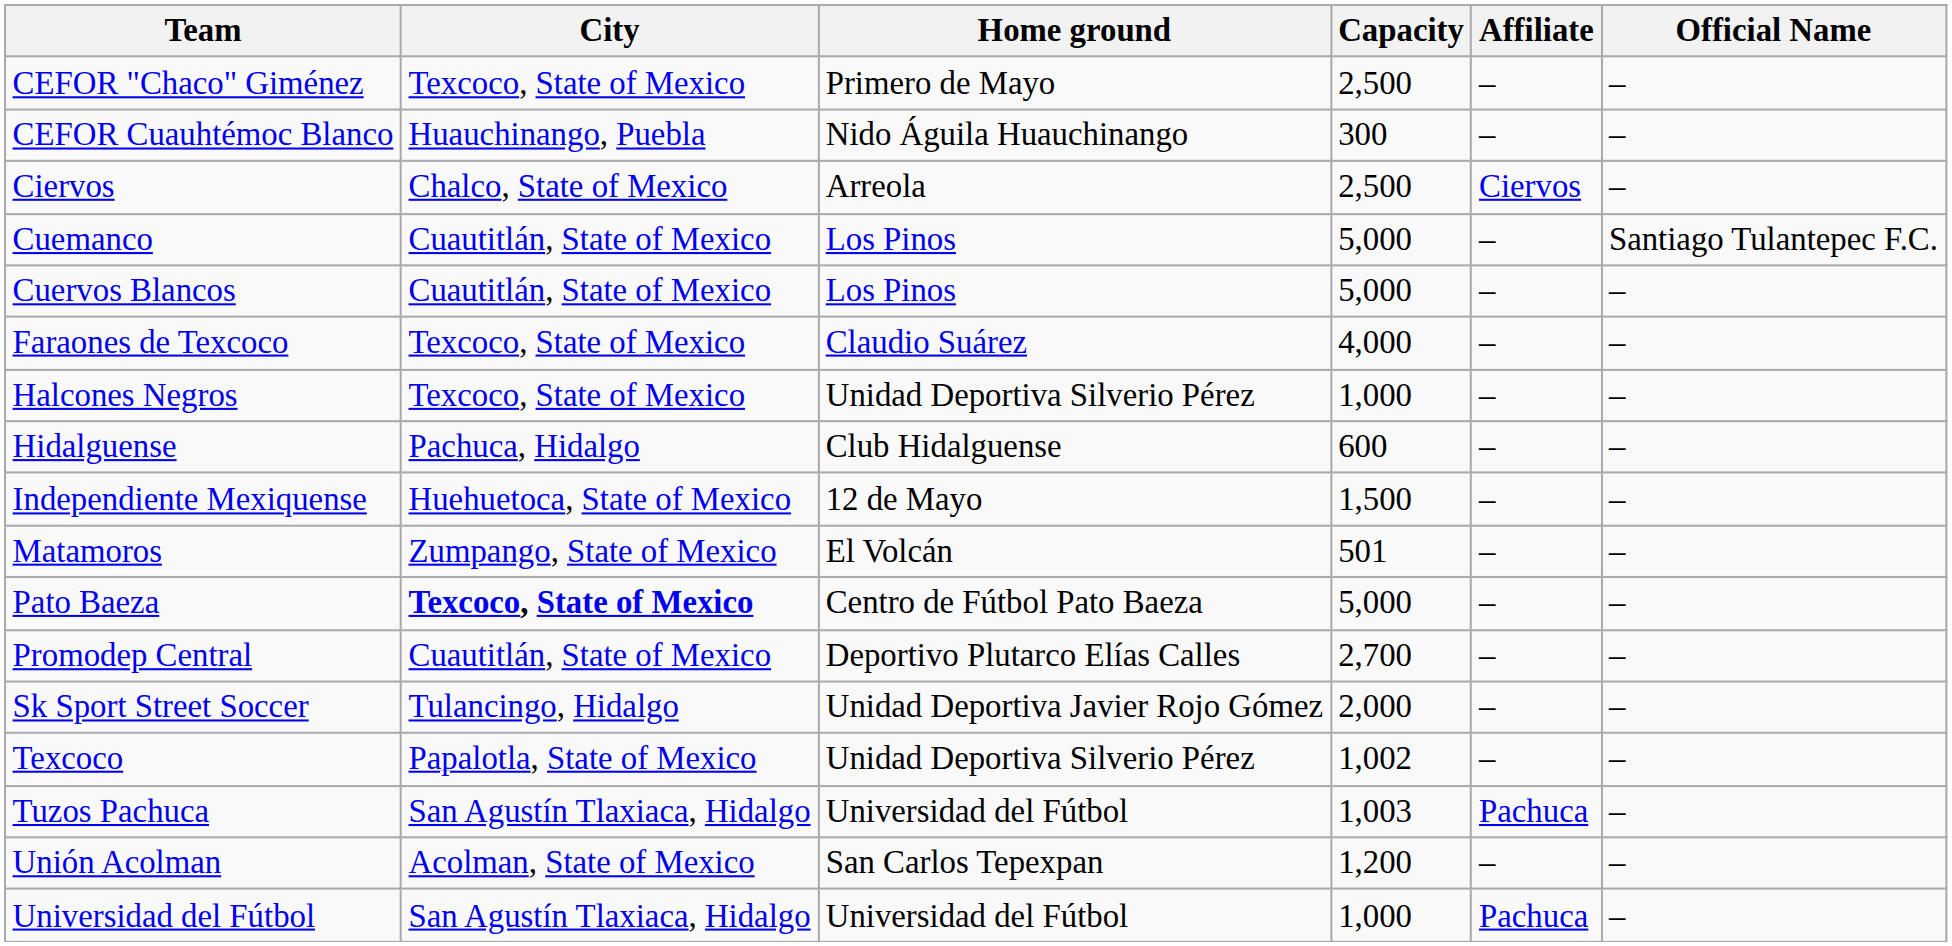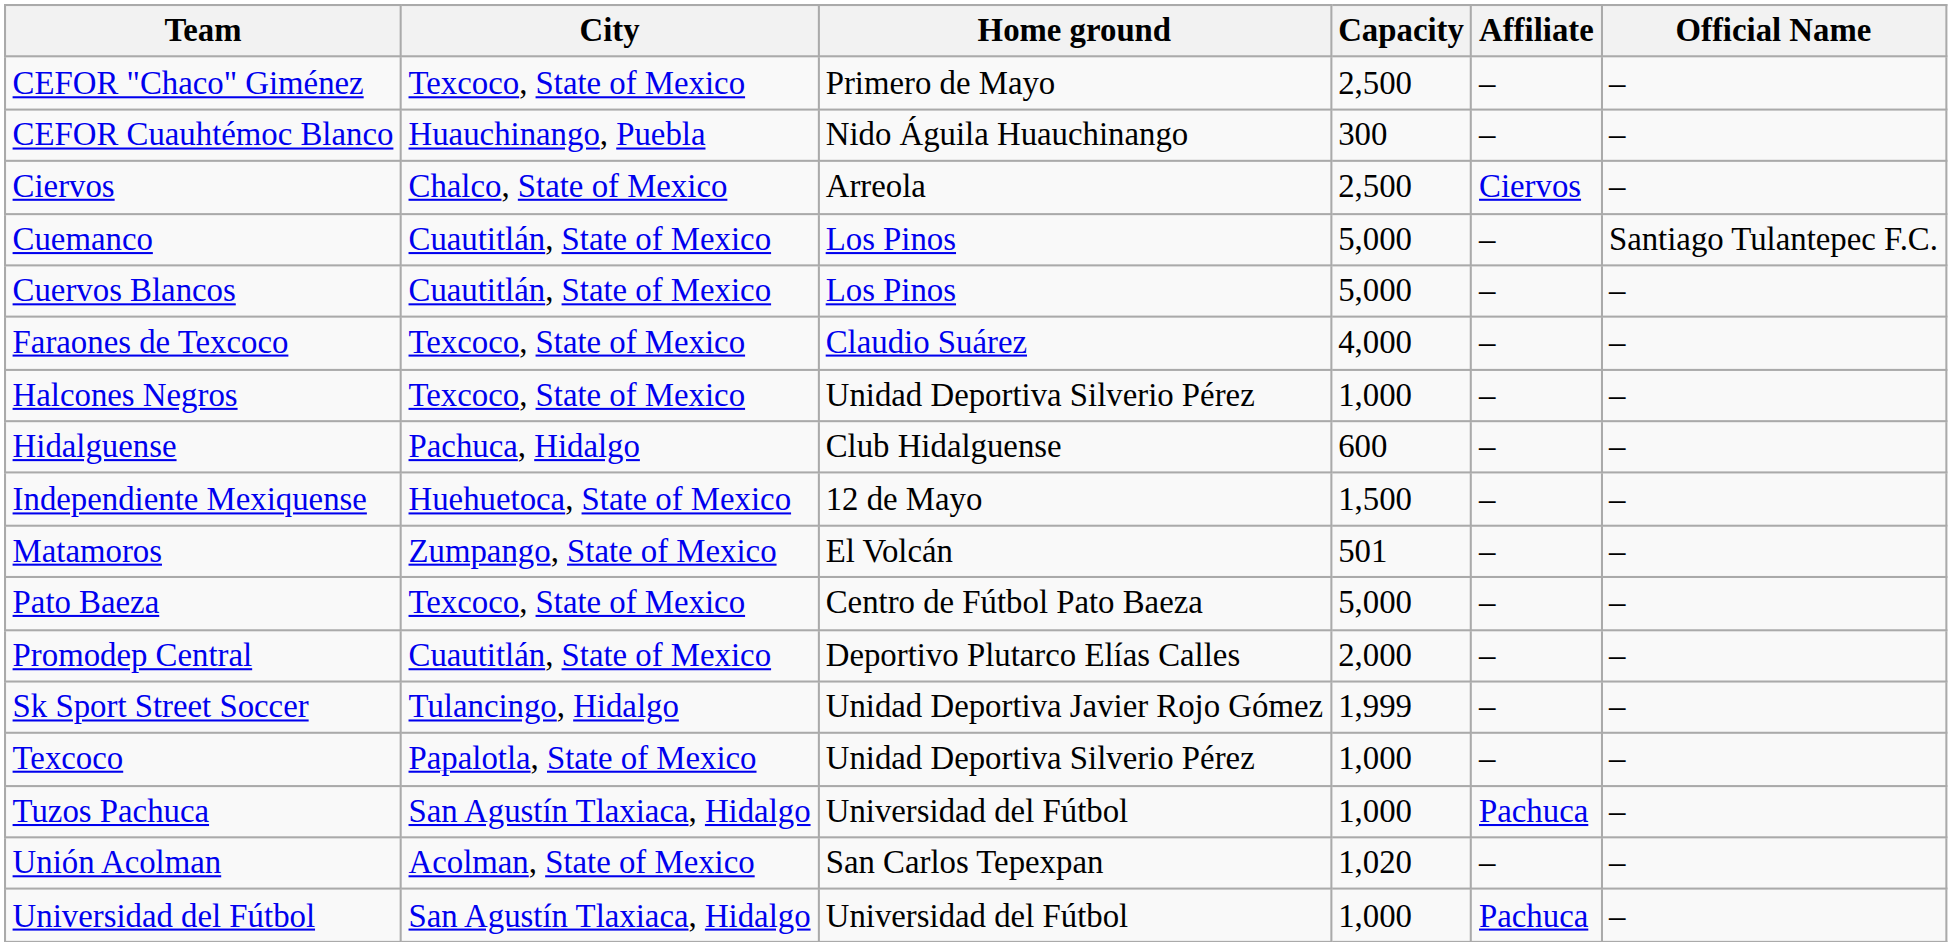Pato Baeza | City: bold -> normal
Promodep Central | Capacity: 2,700 -> 2,000
Sk Sport Street Soccer | Capacity: 2,000 -> 1,999
Texcoco | Capacity: 1,002 -> 1,000
Tuzos Pachuca | Capacity: 1,003 -> 1,000
Unión Acolman | Capacity: 1,200 -> 1,020
